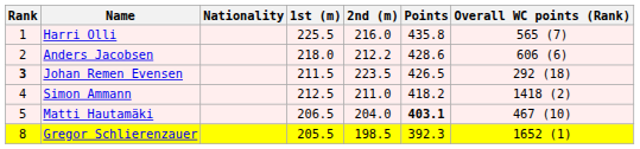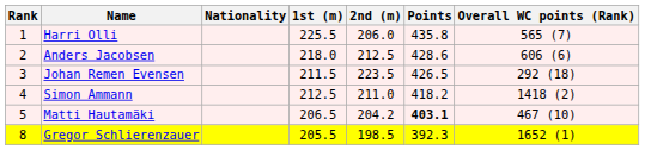Harri Olli | 2nd (m): 216.0 -> 206.0
Anders Jacobsen | 2nd (m): 212.2 -> 212.5
Johan Remen Evensen | Rank: bold -> normal
Matti Hautamäki | 2nd (m): 204.0 -> 204.2
